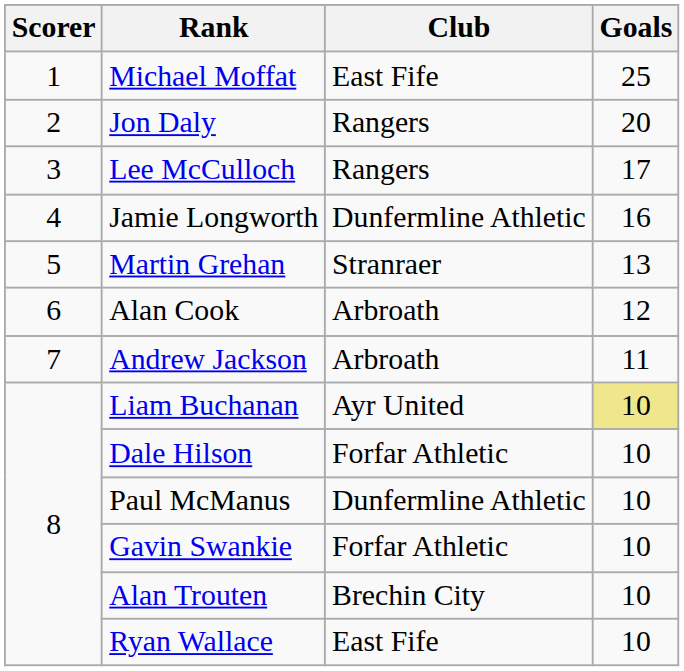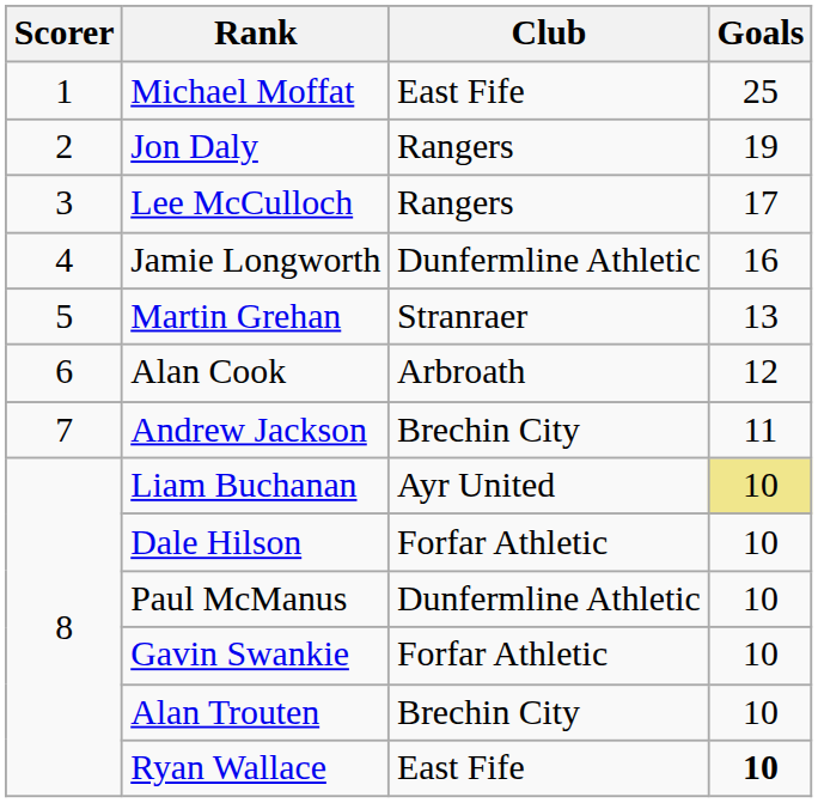Jon Daly | Goals: 20 -> 19
Andrew Jackson | Club: Arbroath -> Brechin City
Ryan Wallace | Goals: normal -> bold
